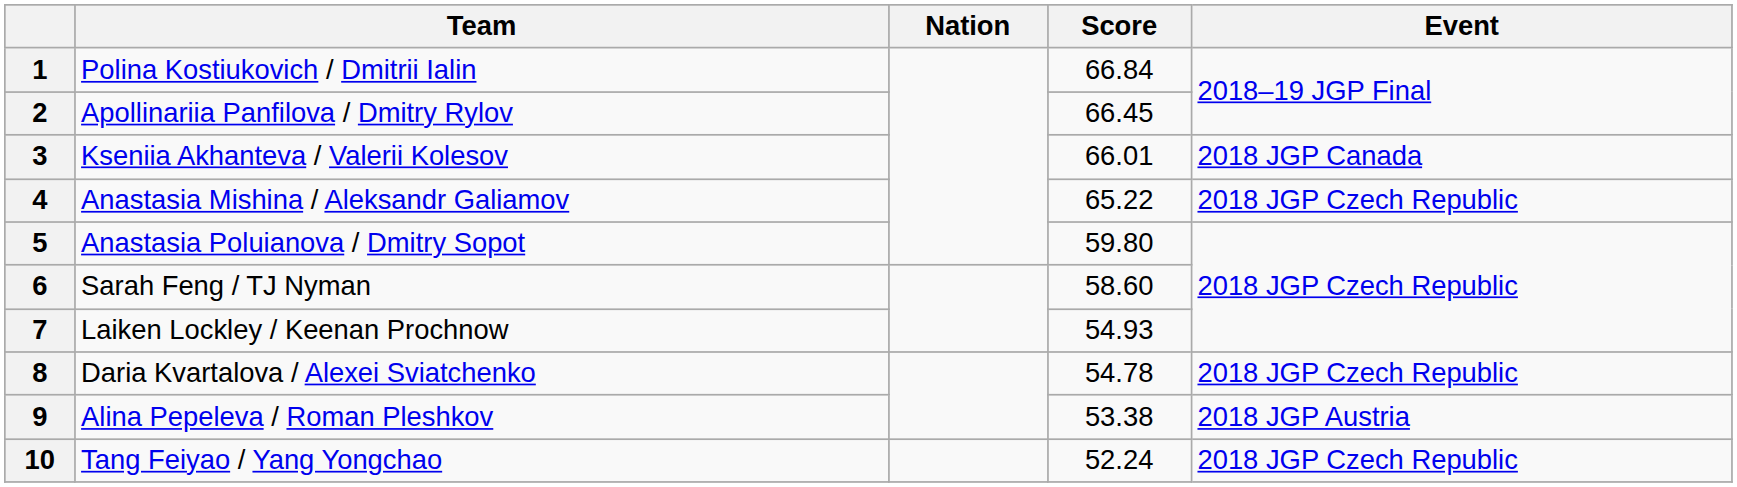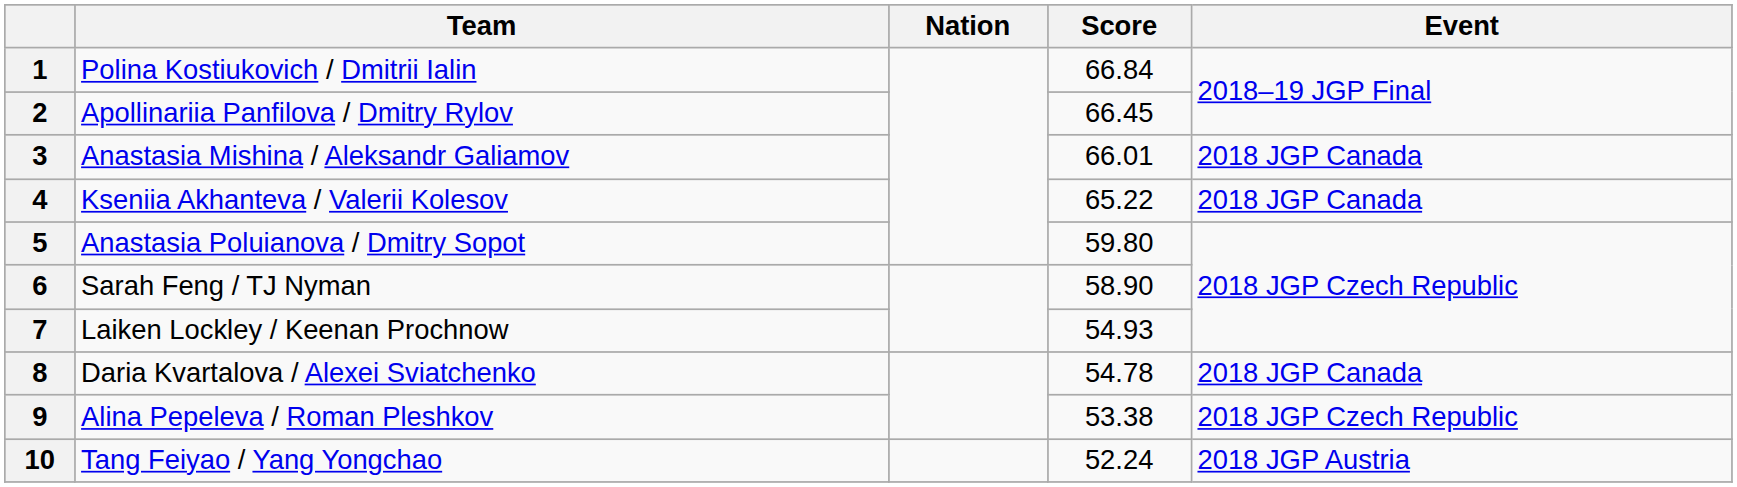3 | Team: Kseniia Akhanteva / Valerii Kolesov -> Anastasia Mishina / Aleksandr Galiamov
4 | Team: Anastasia Mishina / Aleksandr Galiamov -> Kseniia Akhanteva / Valerii Kolesov
4 | Event: 2018 JGP Czech Republic -> 2018 JGP Canada
6 | Score: 58.60 -> 58.90
8 | Event: 2018 JGP Czech Republic -> 2018 JGP Canada
9 | Event: 2018 JGP Austria -> 2018 JGP Czech Republic
10 | Event: 2018 JGP Czech Republic -> 2018 JGP Austria
